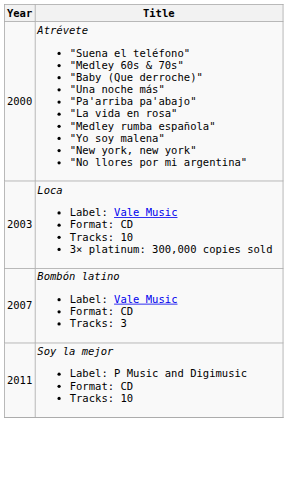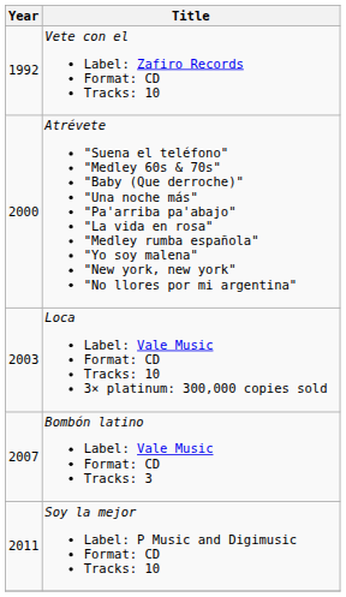+ row: 1992 | Vete con el Label: Zafiro Records Format: CD Tracks: 10
